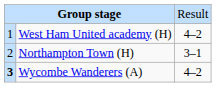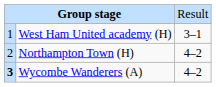West Ham United academy (H) | column 3: 4–2 -> 3–1
Northampton Town (H) | column 3: 3–1 -> 4–2
